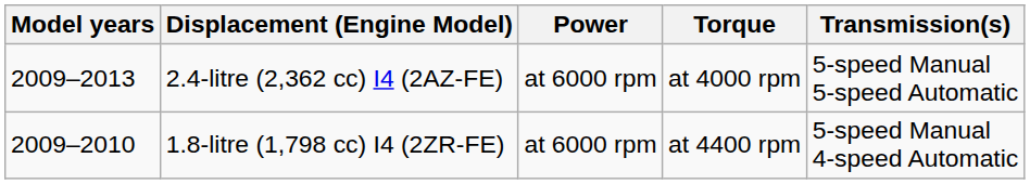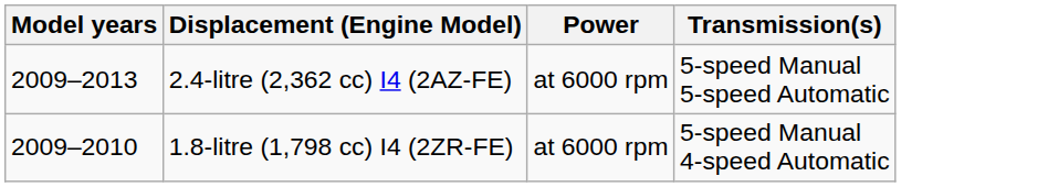- column: Torque | at 4000 rpm | at 4400 rpm
